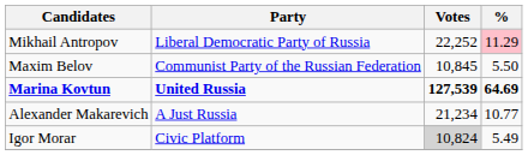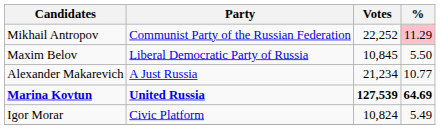Mikhail Antropov | Party: Liberal Democratic Party of Russia -> Communist Party of the Russian Federation
Maxim Belov | Party: Communist Party of the Russian Federation -> Liberal Democratic Party of Russia
rows swapped: Marina Kovtun <-> Alexander Makarevich
Igor Morar | Votes: lightgrey background -> no background
